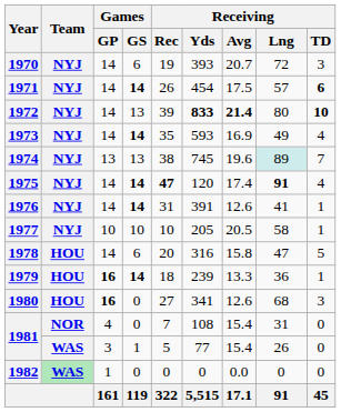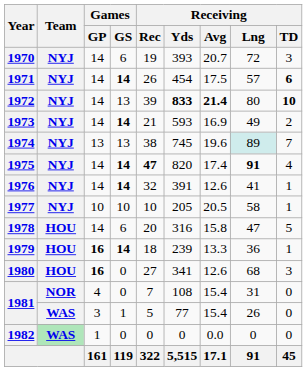1973 | Receiving / Rec: 35 -> 21
1973 | Receiving / TD: 4 -> 2
1975 | Receiving / Yds: 120 -> 820
1976 | Receiving / Rec: 31 -> 32
